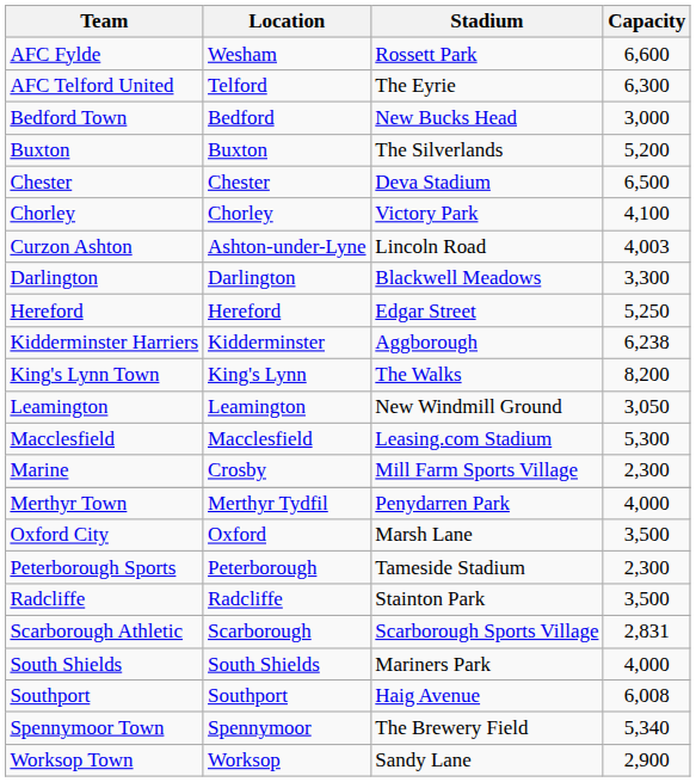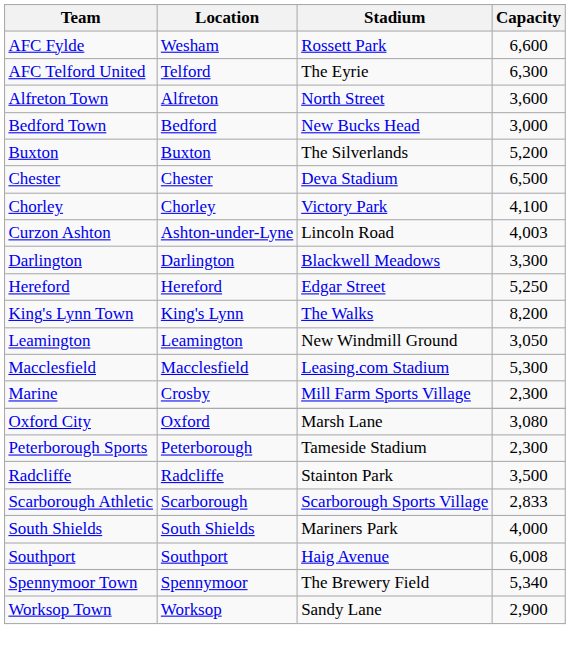+ row: Alfreton Town | Alfreton | North Street | 3,600
- row: Kidderminster Harriers | Kidderminster | Aggborough | 6,238
- row: Merthyr Town | Merthyr Tydfil | Penydarren Park | 4,000
Oxford City | Capacity: 3,500 -> 3,080
Scarborough Athletic | Capacity: 2,831 -> 2,833
